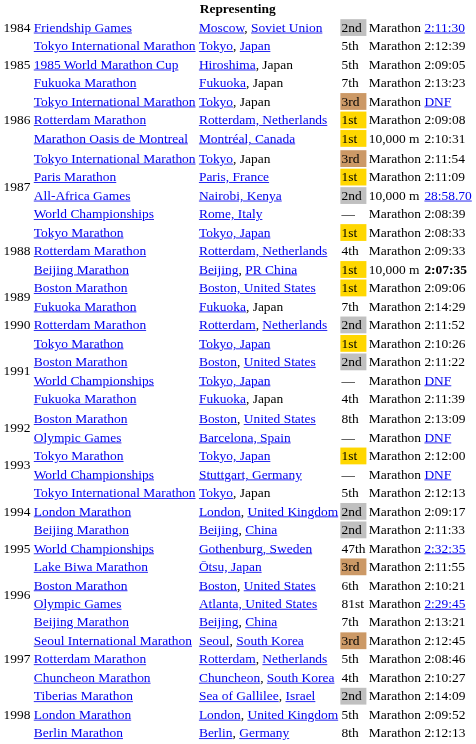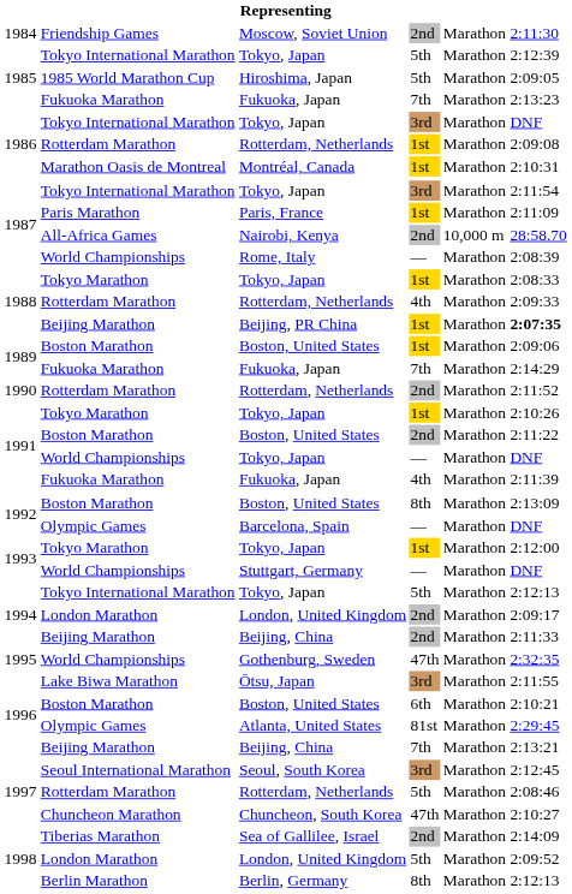Montréal, Canada | column 5: 10,000 m -> Marathon
Beijing, PR China | column 5: 10,000 m -> Marathon
Chuncheon, South Korea | column 4: 4th -> 47th
